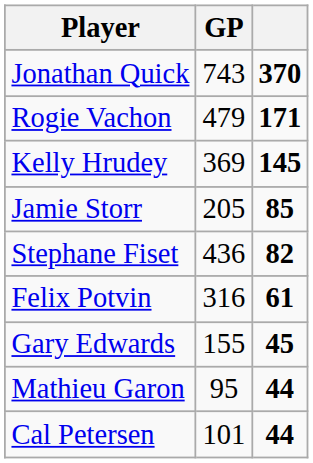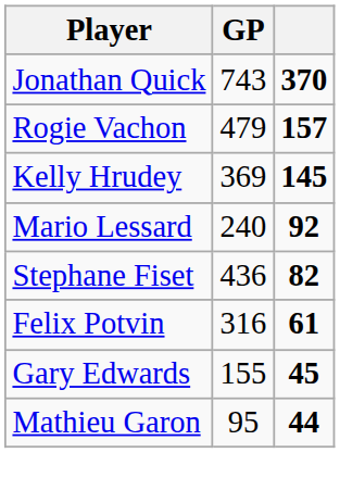Rogie Vachon | column 3: 171 -> 157
+ row: Mario Lessard | 240 | 92
- row: Jamie Storr | 205 | 85
- row: Cal Petersen | 101 | 44
